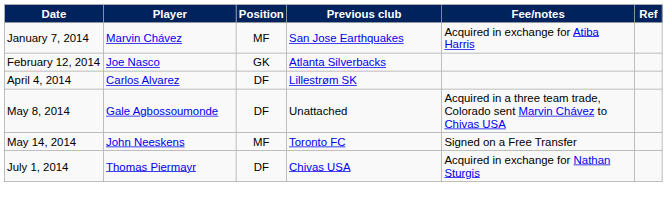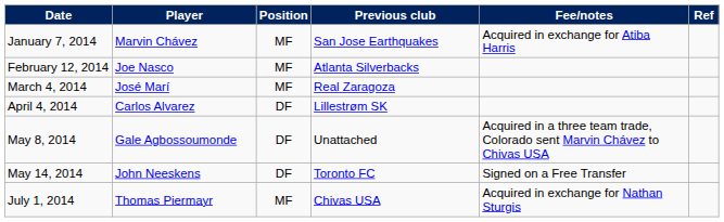February 12, 2014 | Position: GK -> MF
+ row: March 4, 2014 | José Marí | MF | Real Zaragoza
May 14, 2014 | Position: MF -> DF
July 1, 2014 | Position: DF -> MF
